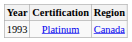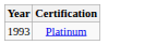- column: Region | Canada
